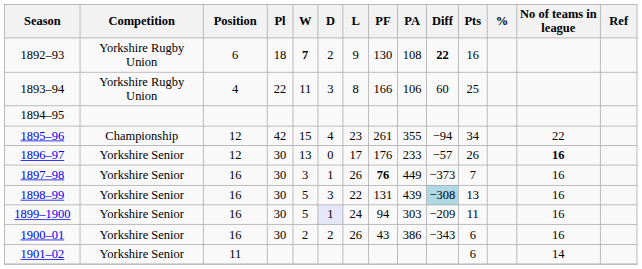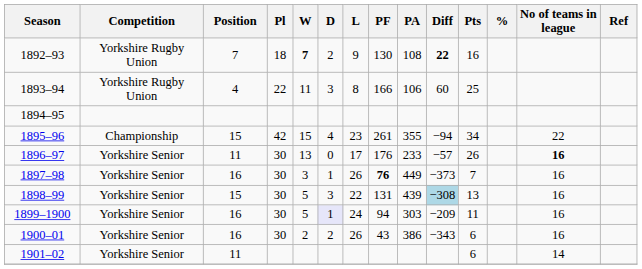1892–93 | Position: 6 -> 7
1895–96 | Position: 12 -> 15
1896–97 | Position: 12 -> 11
1898–99 | Position: 16 -> 15
